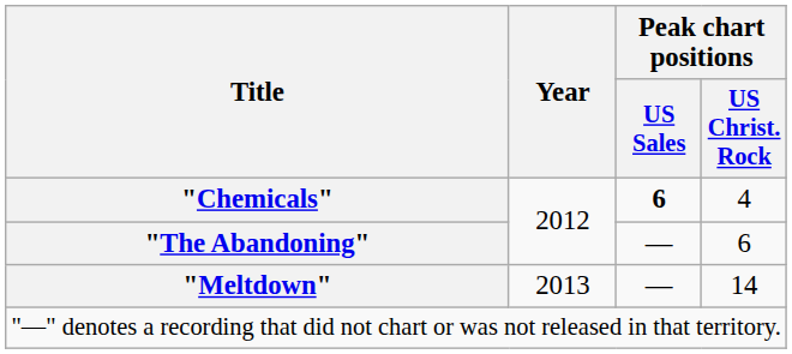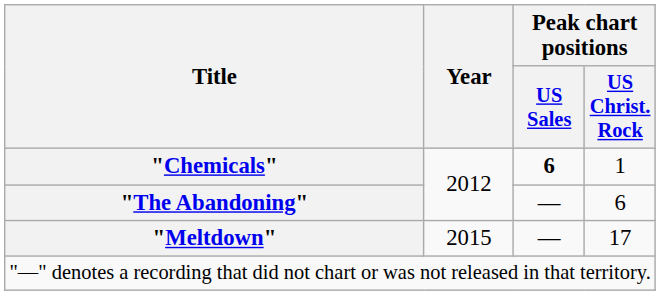"Chemicals" | Peak chart positions / US Christ. Rock: 4 -> 1
"Meltdown" | Year: 2013 -> 2015
"Meltdown" | Peak chart positions / US Christ. Rock: 14 -> 17
